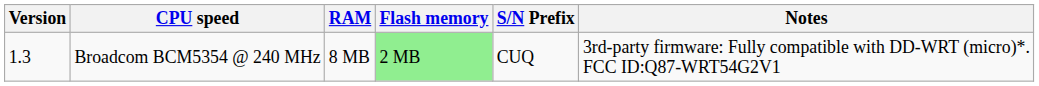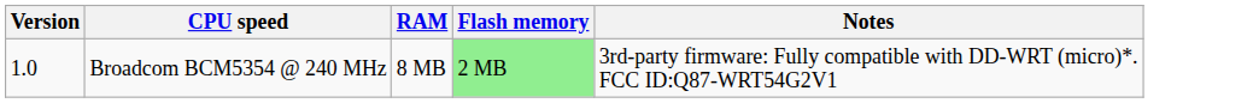- column: S/N Prefix | CUQ
Broadcom BCM5354 @ 240 MHz | Version: 1.3 -> 1.0
